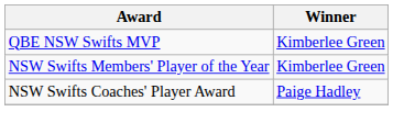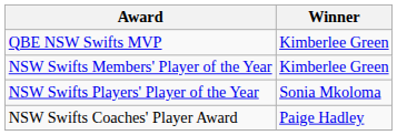+ row: NSW Swifts Players' Player of the Year | Sonia Mkoloma
